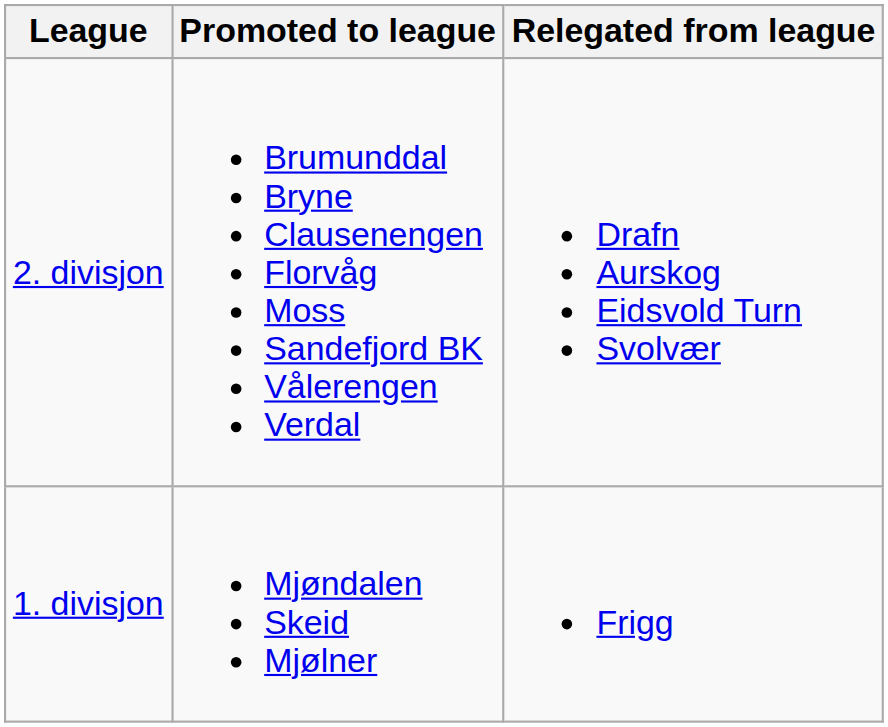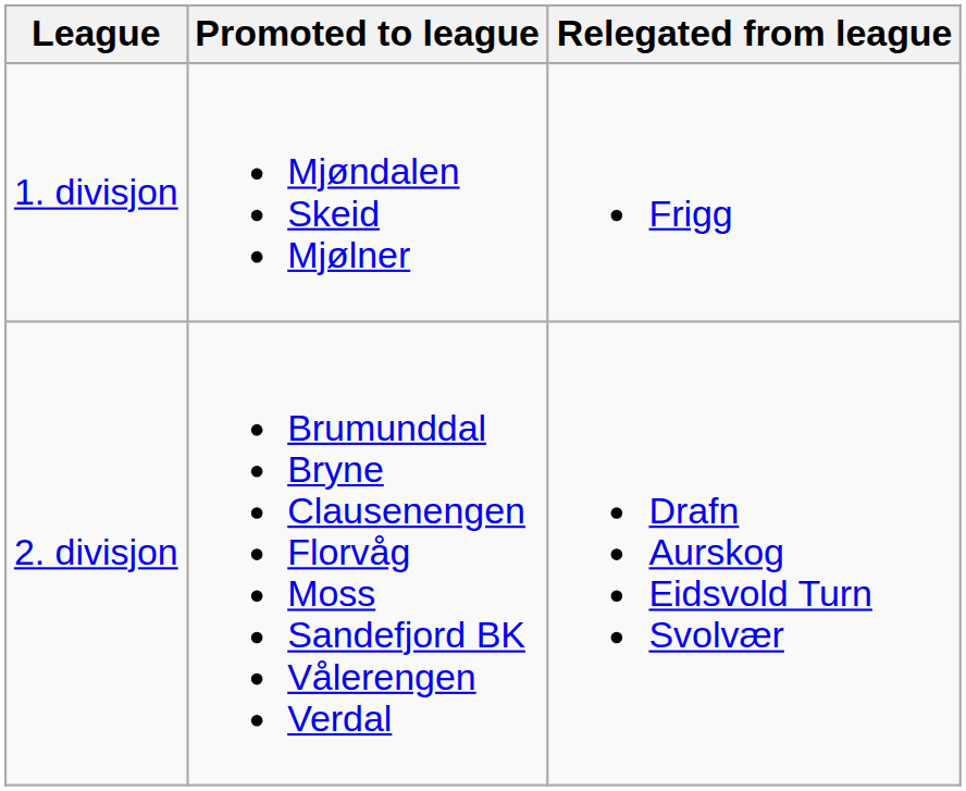rows swapped: 1. divisjon <-> 2. divisjon
